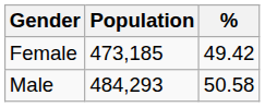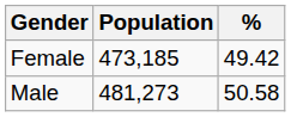Male | Population: 484,293 -> 481,273
